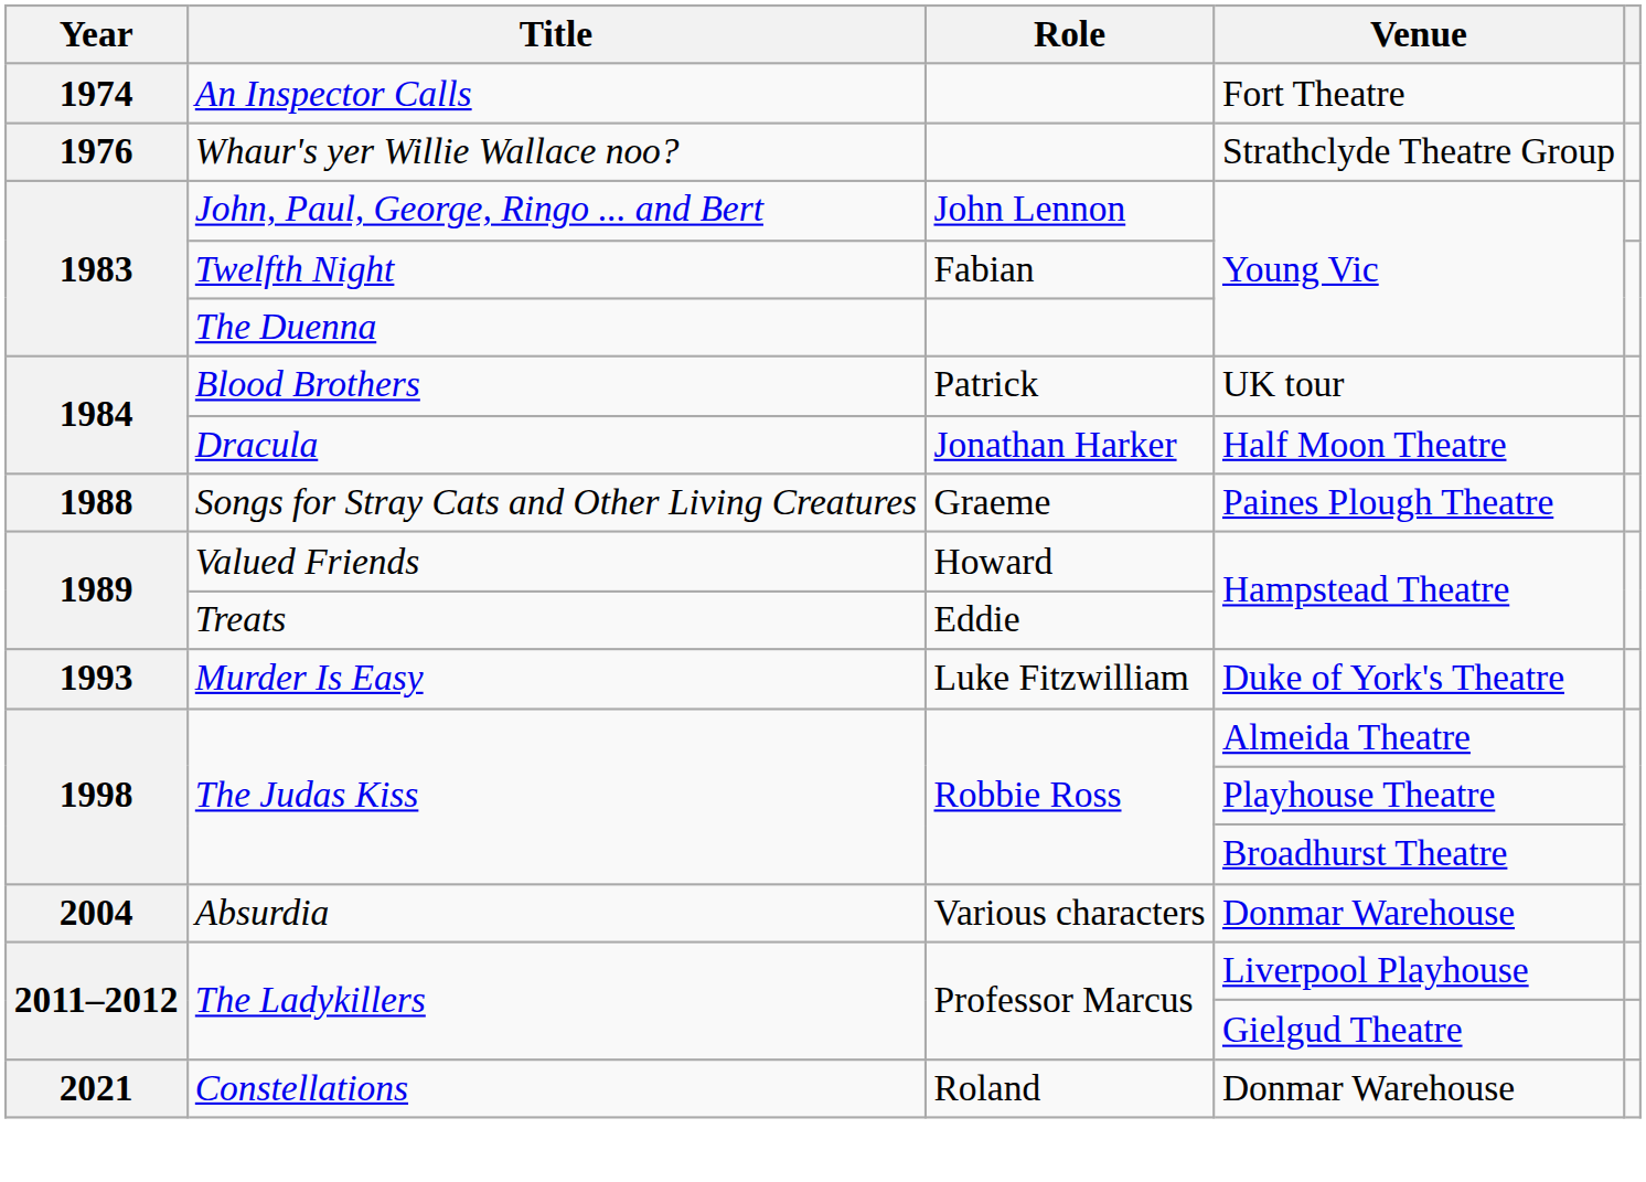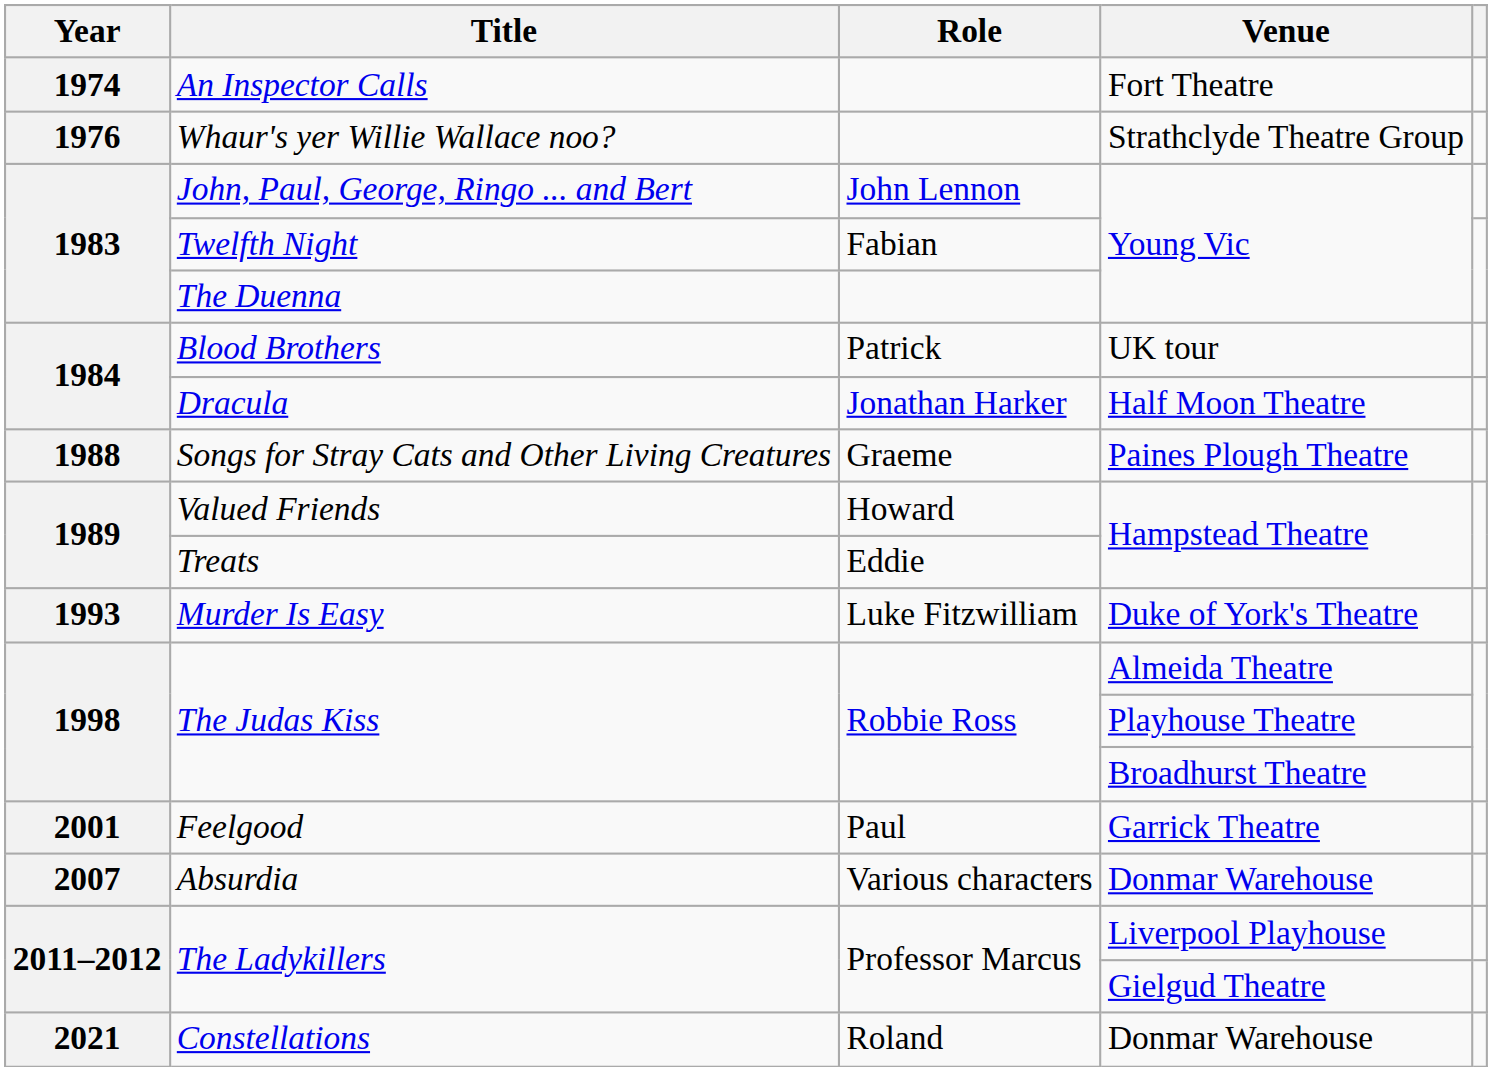+ row: 2001 | Feelgood | Paul | Garrick Theatre
Absurdia | Year: 2004 -> 2007
